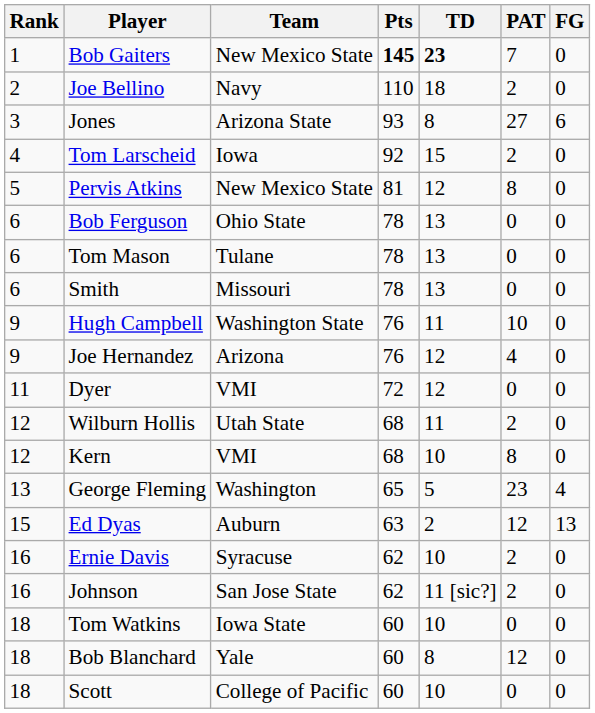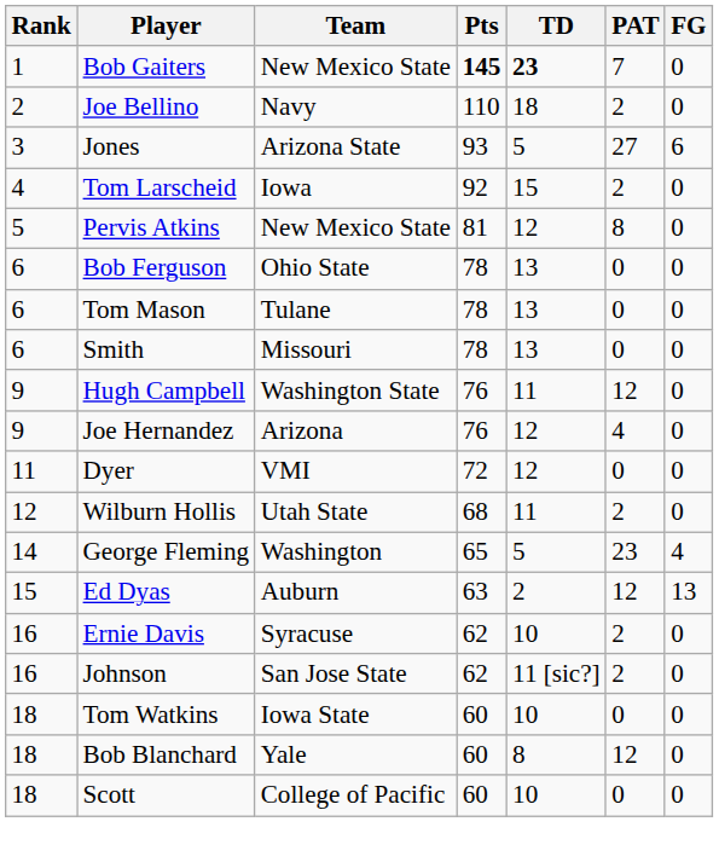Jones | TD: 8 -> 5
Hugh Campbell | PAT: 10 -> 12
- row: 12 | Kern | VMI | 68 | 10 | 8 | 0
George Fleming | Rank: 13 -> 14
